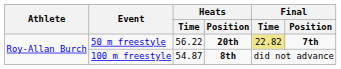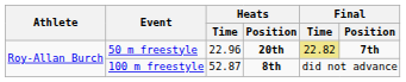50 m freestyle | Heats / Time: 56.22 -> 22.96
100 m freestyle | Heats / Time: 54.87 -> 52.87
